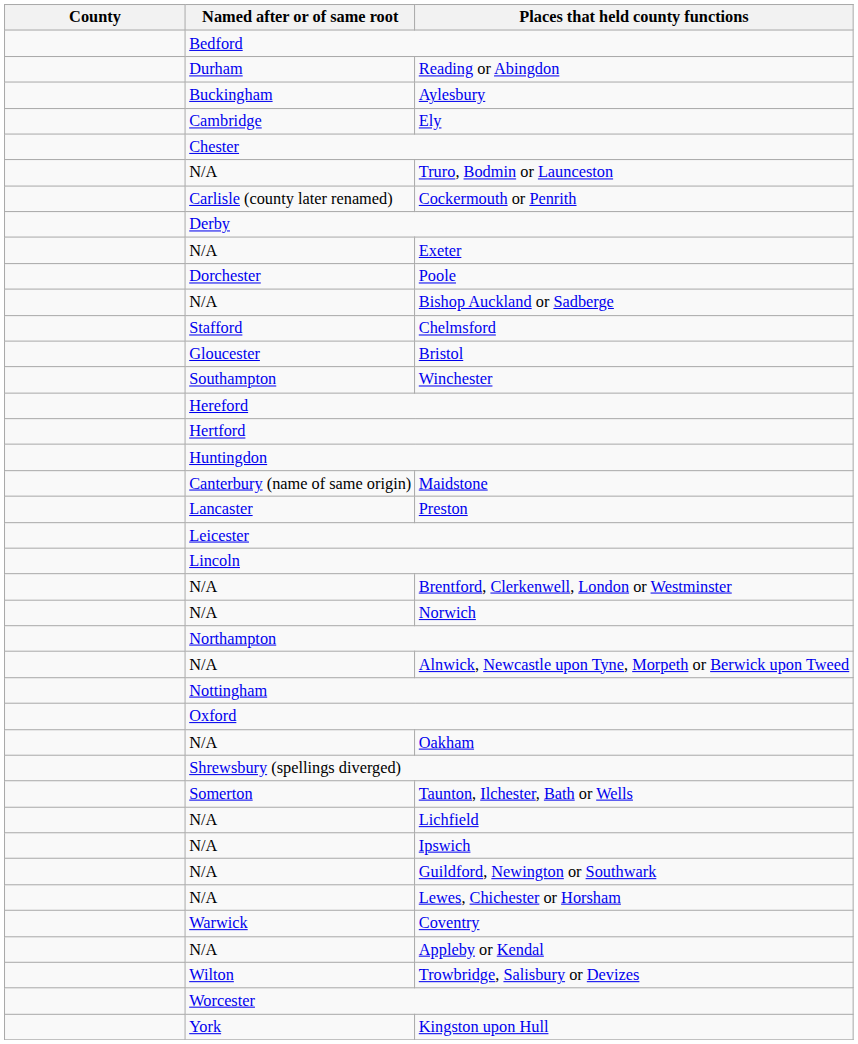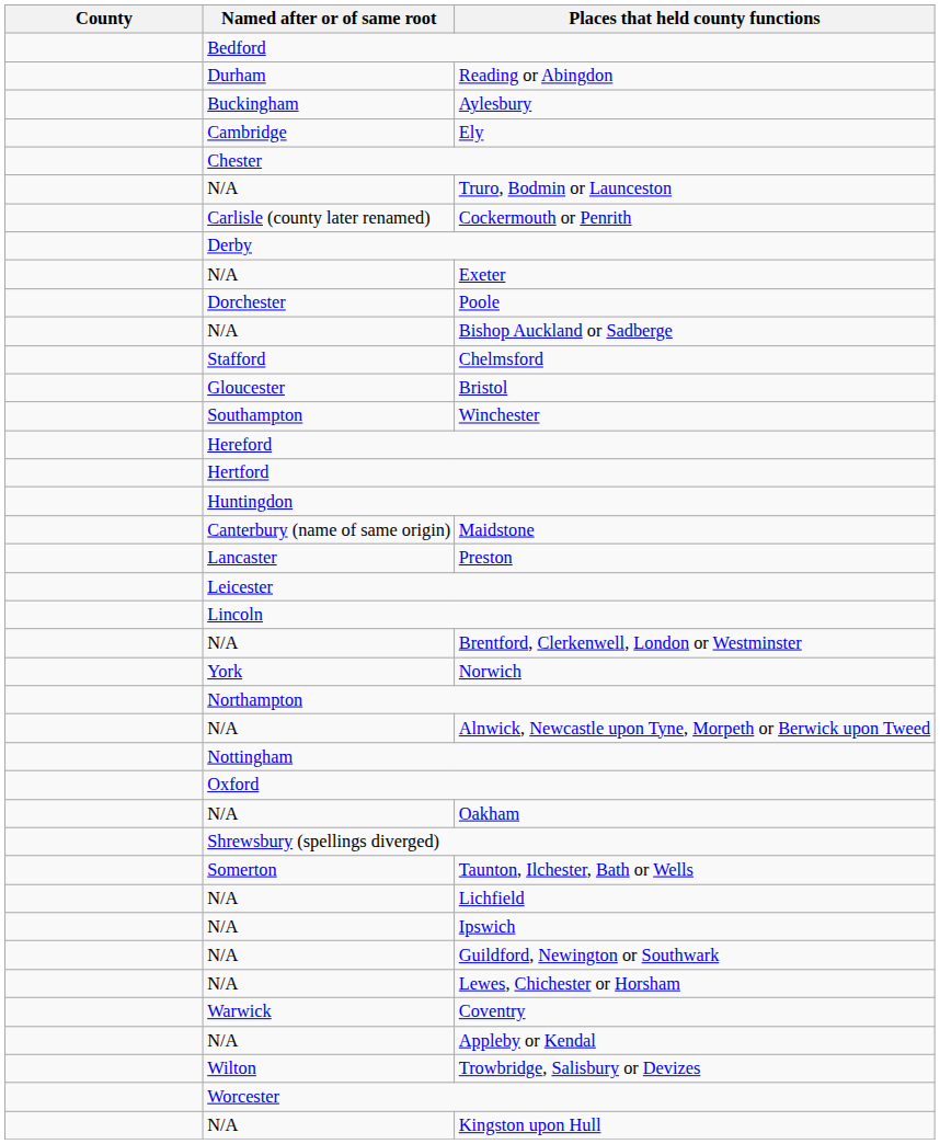Norwich | Named after or of same root: N/A -> York
Kingston upon Hull | Named after or of same root: York -> N/A
